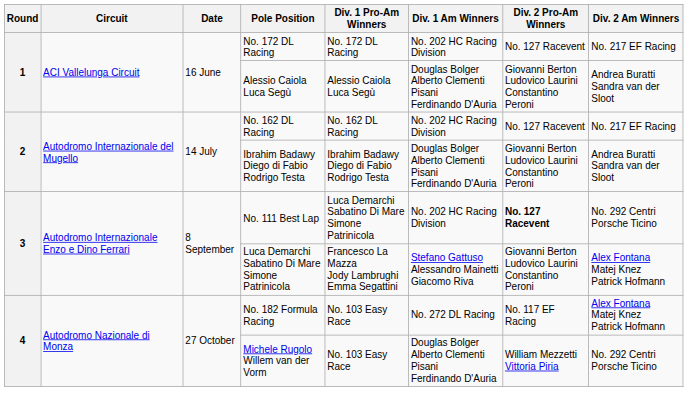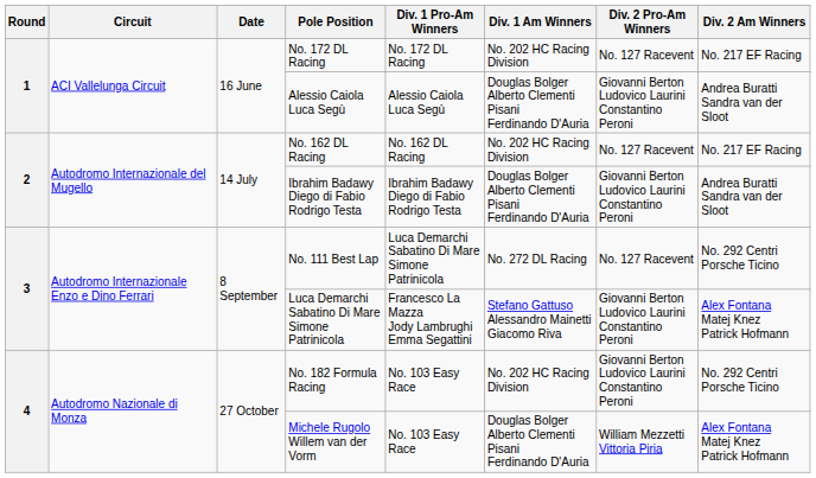No. 111 Best Lap | Div. 1 Am Winners: No. 202 HC Racing Division -> No. 272 DL Racing
No. 111 Best Lap | Div. 2 Pro-Am Winners: bold -> normal
No. 182 Formula Racing | Div. 1 Am Winners: No. 272 DL Racing -> No. 202 HC Racing Division
No. 182 Formula Racing | Div. 2 Pro-Am Winners: No. 117 EF Racing -> Giovanni Berton Ludovico Laurini Constantino Peroni
No. 182 Formula Racing | Div. 2 Am Winners: Alex Fontana Matej Knez Patrick Hofmann -> No. 292 Centri Porsche Ticino
Michele Rugolo Willem van der Vorm | Div. 2 Am Winners: No. 292 Centri Porsche Ticino -> Alex Fontana Matej Knez Patrick Hofmann
